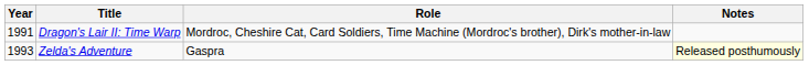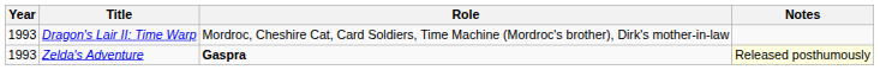Dragon's Lair II: Time Warp | Year: 1991 -> 1993
Zelda's Adventure | Role: normal -> bold
